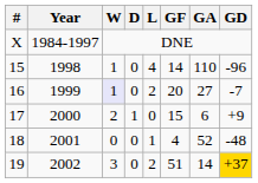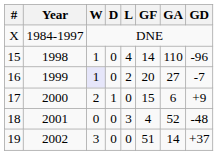18 | L: 1 -> 3
19 | L: 2 -> 0
19 | GD: gold background -> no background
